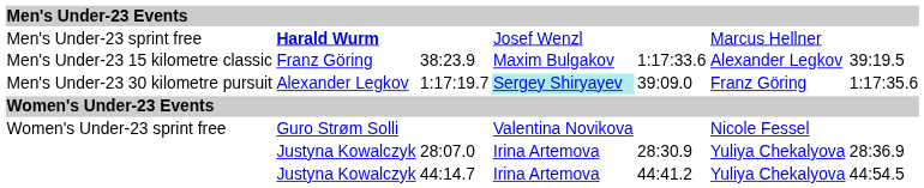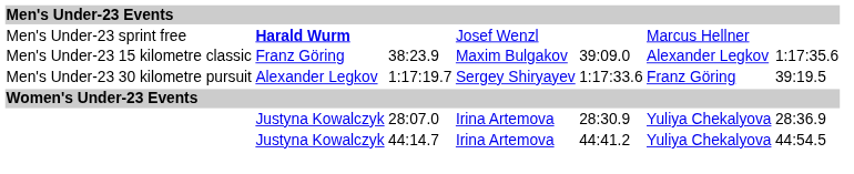Men's Under-23 15 kilometre classic | column 5: 1:17:33.6 -> 39:09.0
Men's Under-23 15 kilometre classic | column 7: 39:19.5 -> 1:17:35.6
Men's Under-23 30 kilometre pursuit | column 4: paleturquoise background -> no background
Men's Under-23 30 kilometre pursuit | column 5: 39:09.0 -> 1:17:33.6
Men's Under-23 30 kilometre pursuit | column 7: 1:17:35.6 -> 39:19.5
- row: Women's Under-23 sprint free | Guro Strøm Solli | Valentina Novikova | Nicole Fessel
